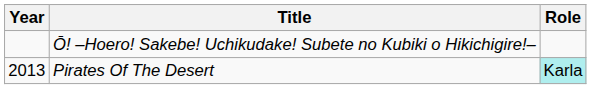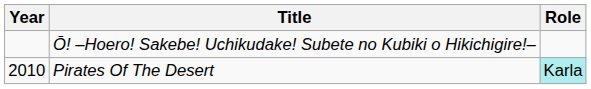Pirates Of The Desert | Year: 2013 -> 2010
